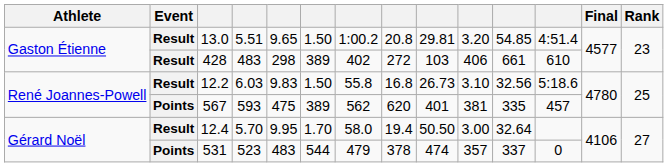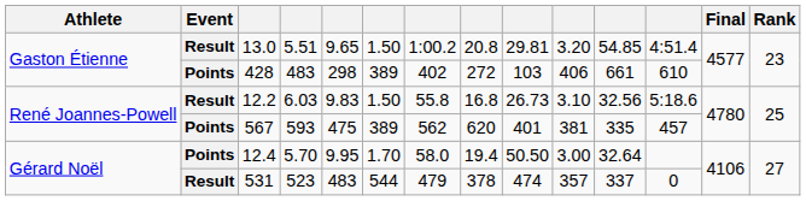428 | Event: Result -> Points
12.4 | Event: Result -> Points
531 | Event: Points -> Result
